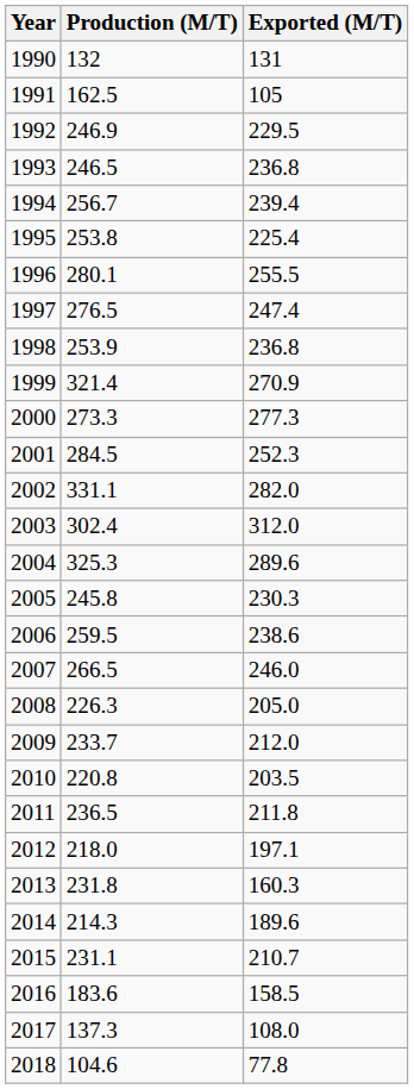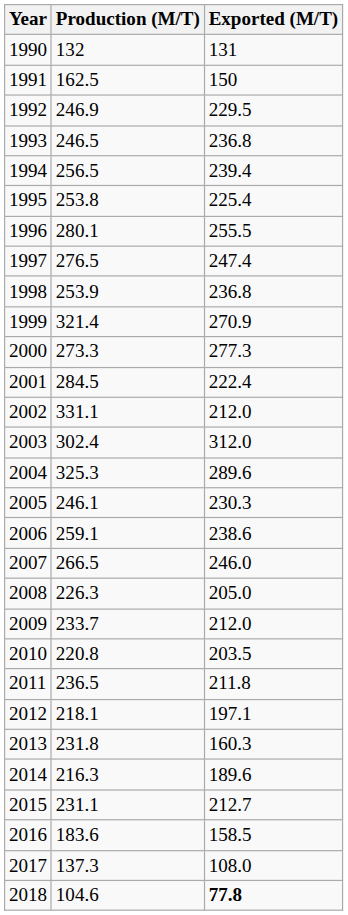1991 | Exported (M/T): 105 -> 150
1994 | Production (M/T): 256.7 -> 256.5
2001 | Exported (M/T): 252.3 -> 222.4
2002 | Exported (M/T): 282.0 -> 212.0
2005 | Production (M/T): 245.8 -> 246.1
2006 | Production (M/T): 259.5 -> 259.1
2012 | Production (M/T): 218.0 -> 218.1
2014 | Production (M/T): 214.3 -> 216.3
2015 | Exported (M/T): 210.7 -> 212.7
2018 | Exported (M/T): normal -> bold
